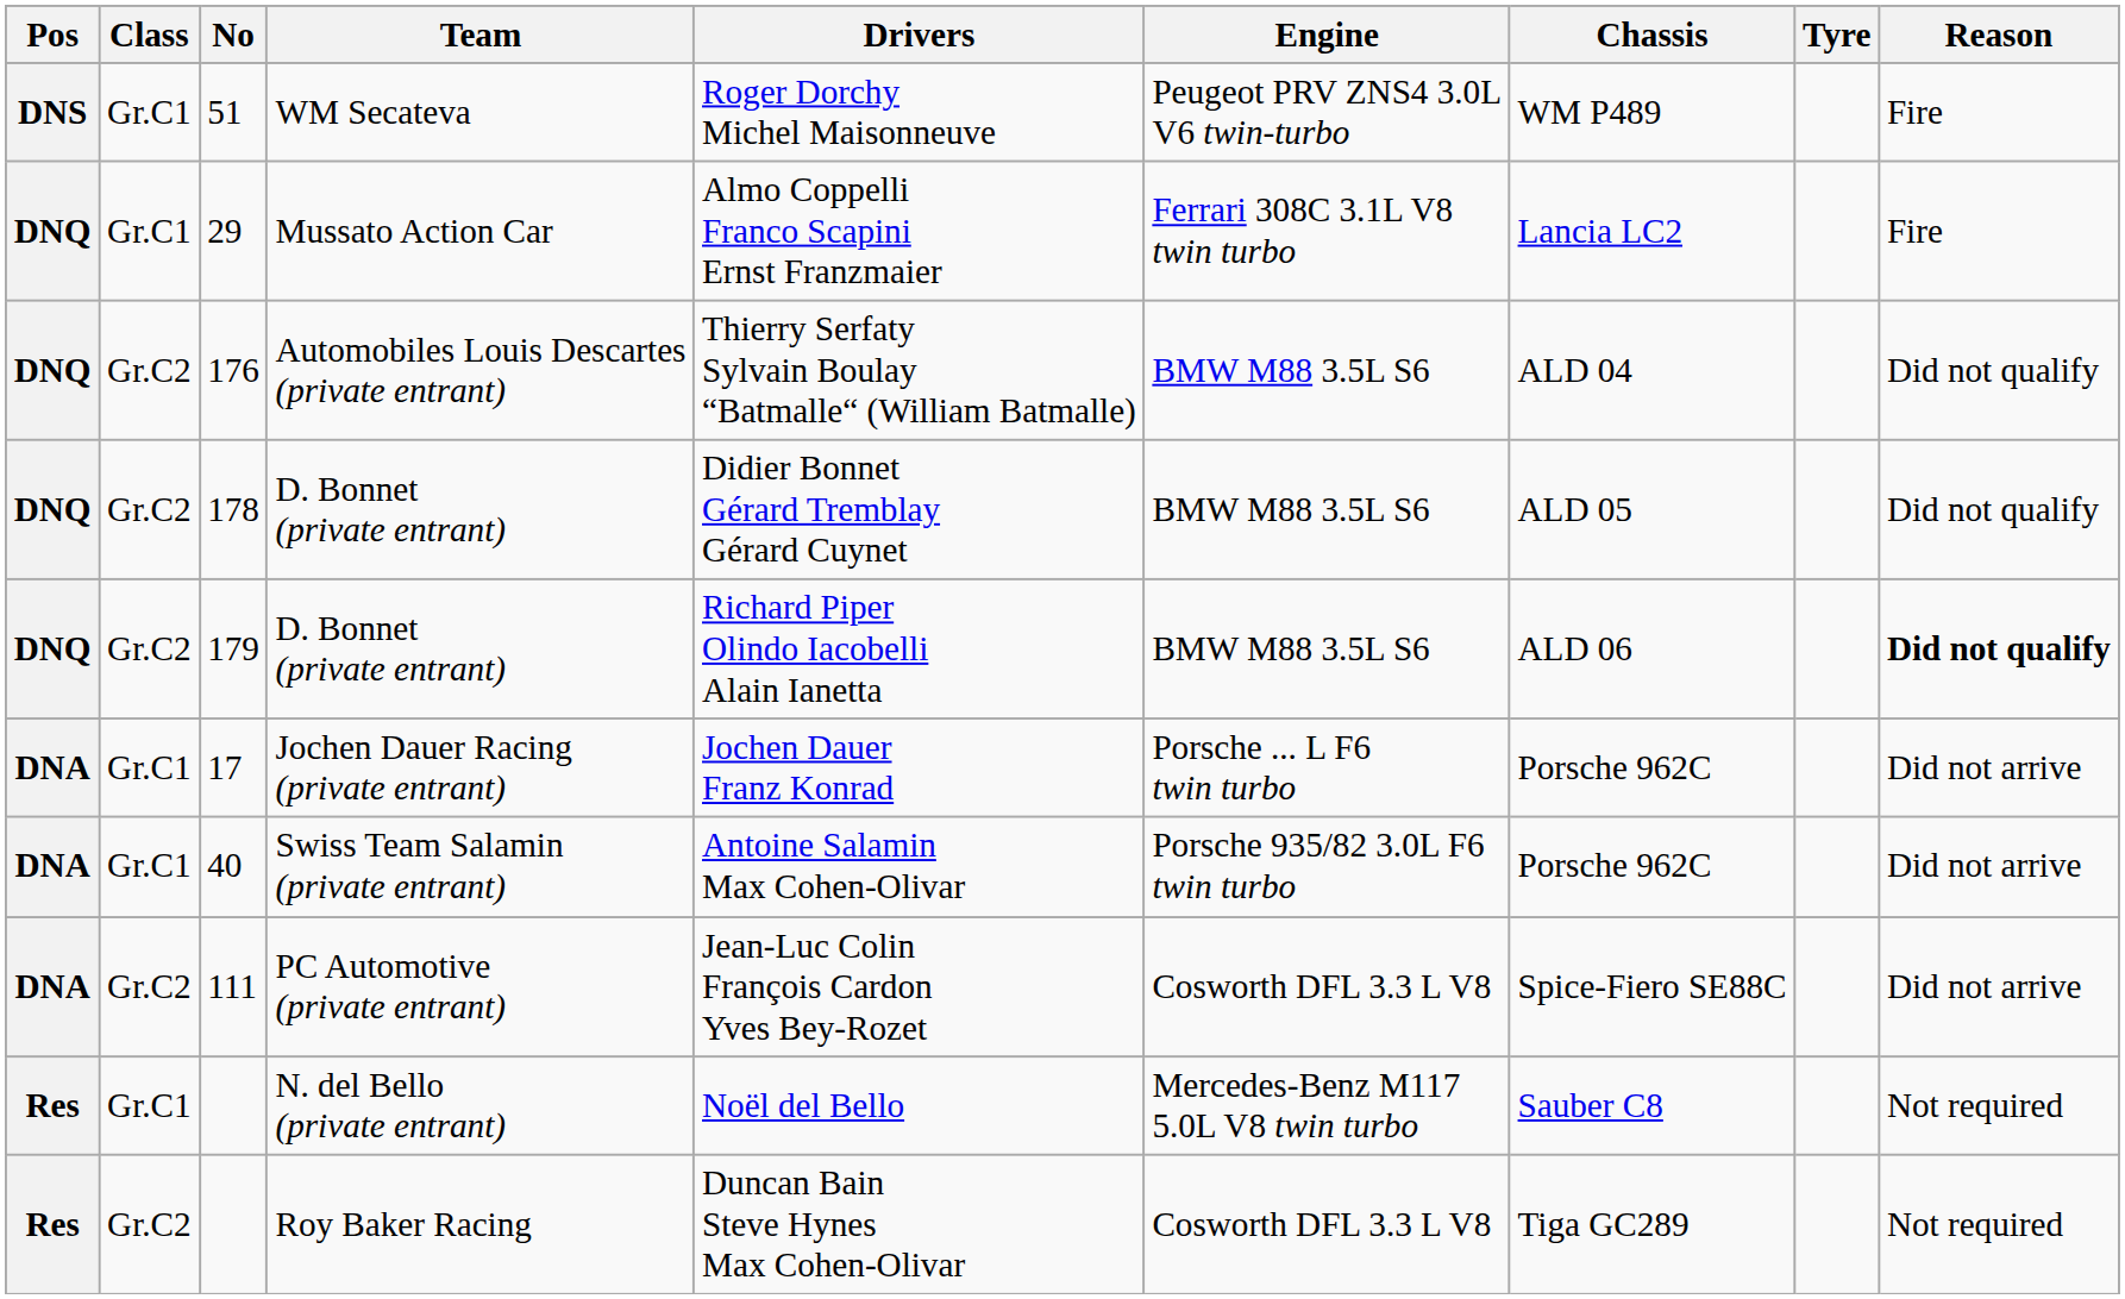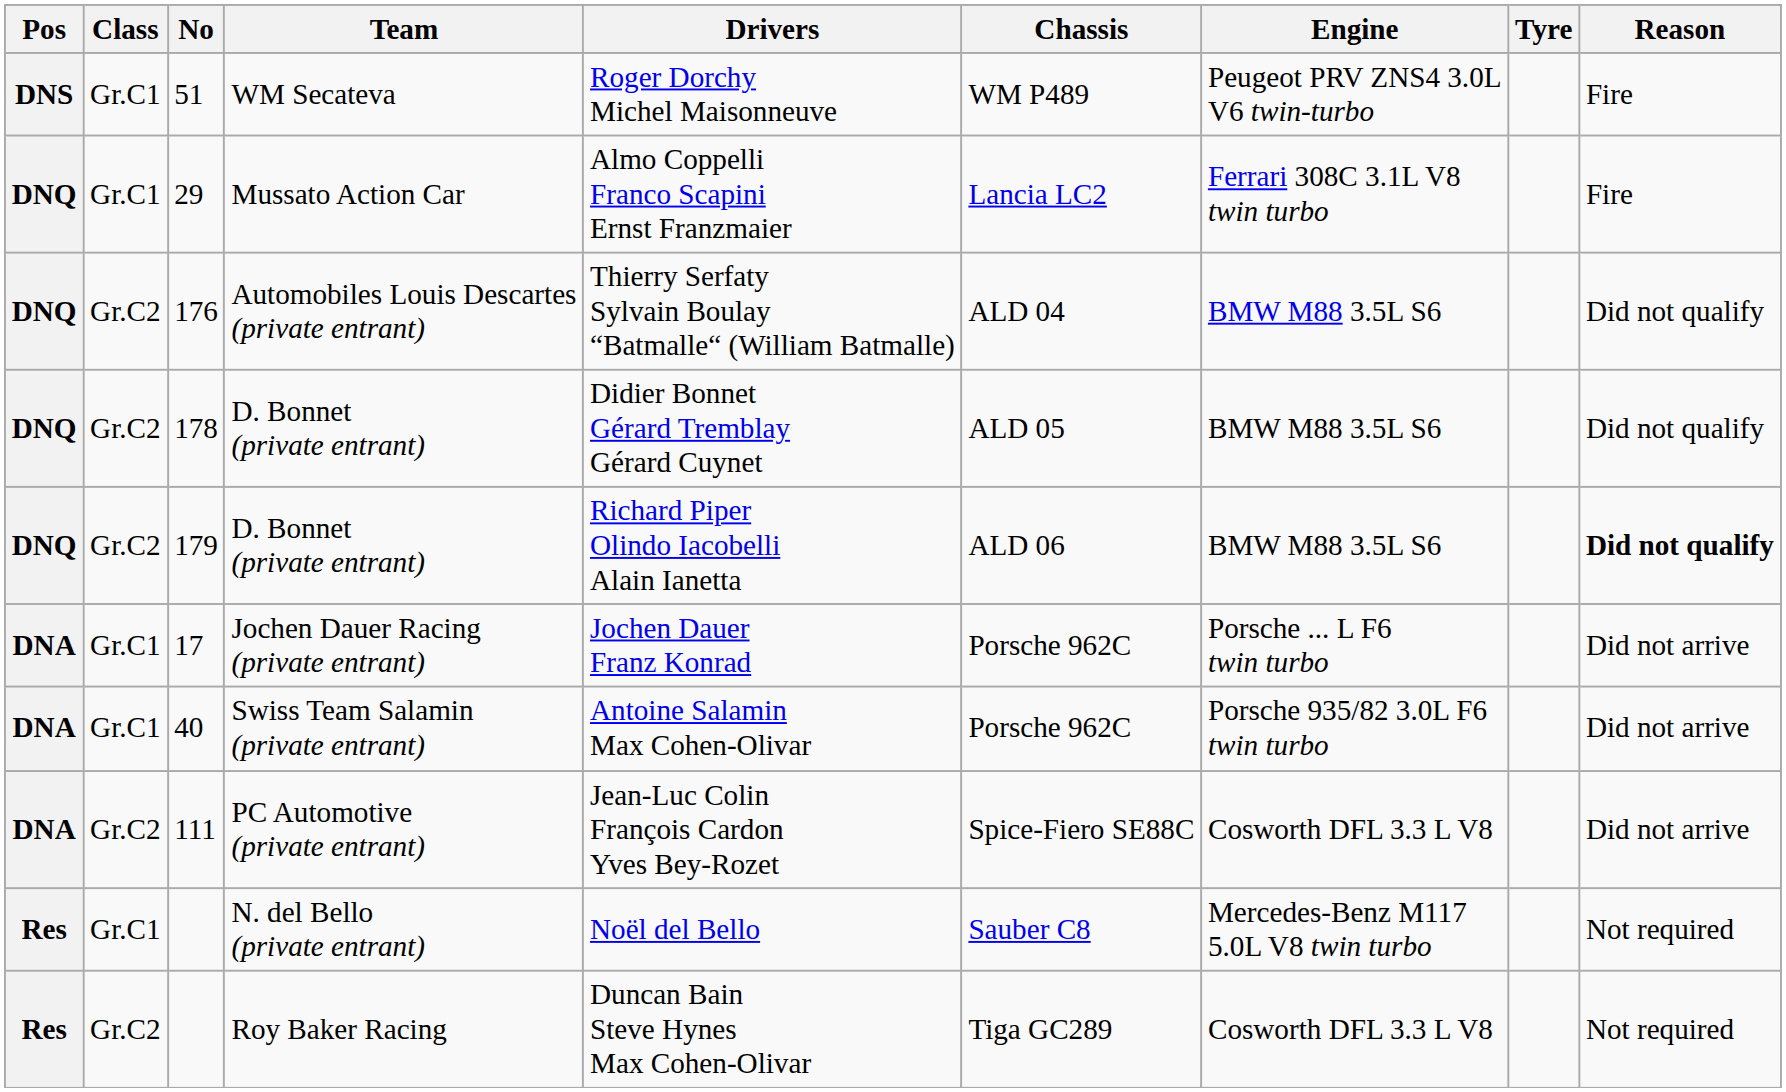columns swapped: Chassis <-> Engine
